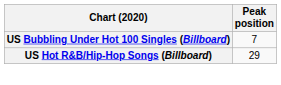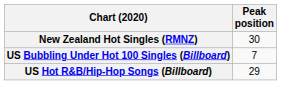+ row: New Zealand Hot Singles (RMNZ) | 30
